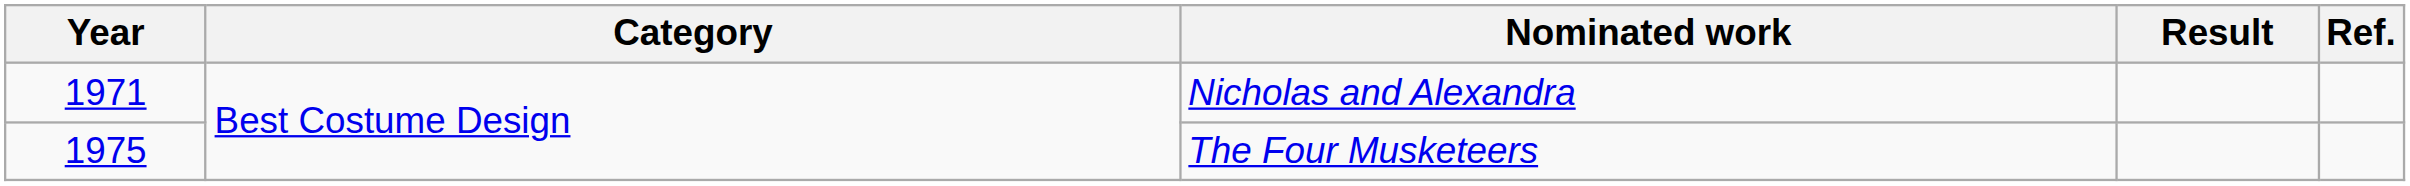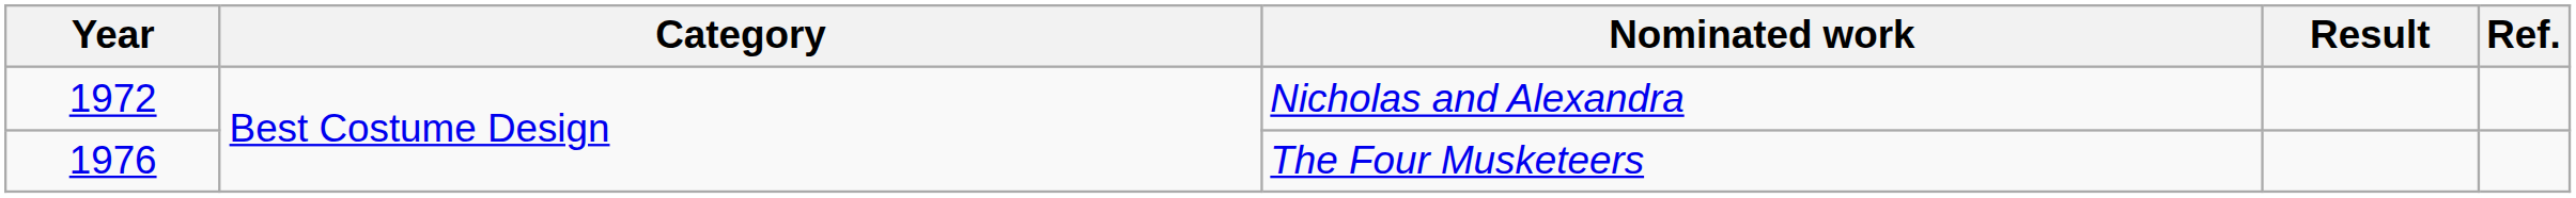Nicholas and Alexandra | Year: 1971 -> 1972
The Four Musketeers | Year: 1975 -> 1976
